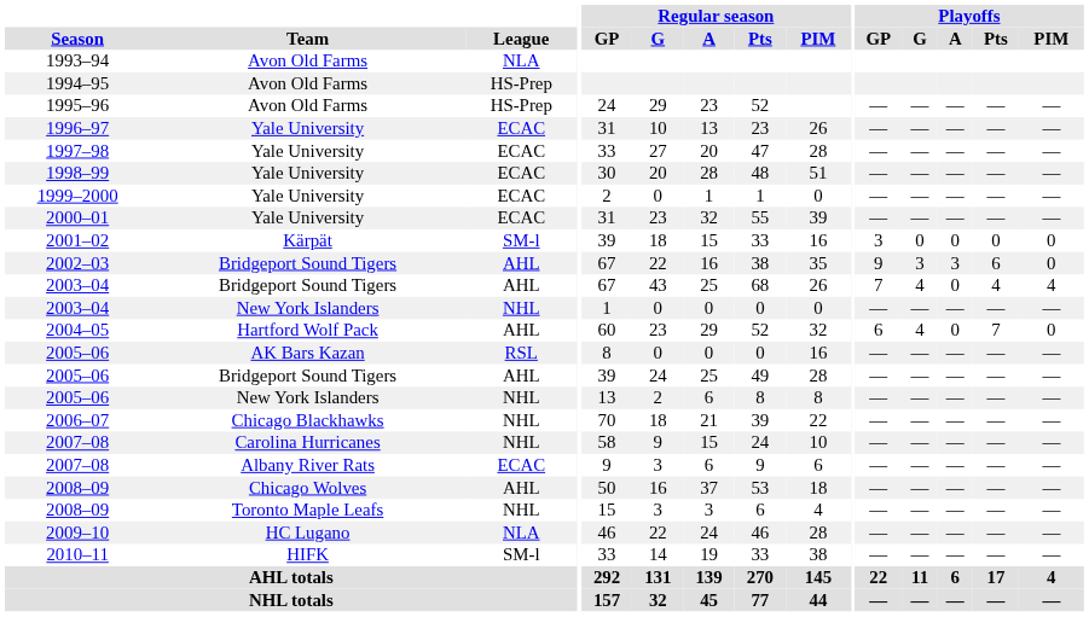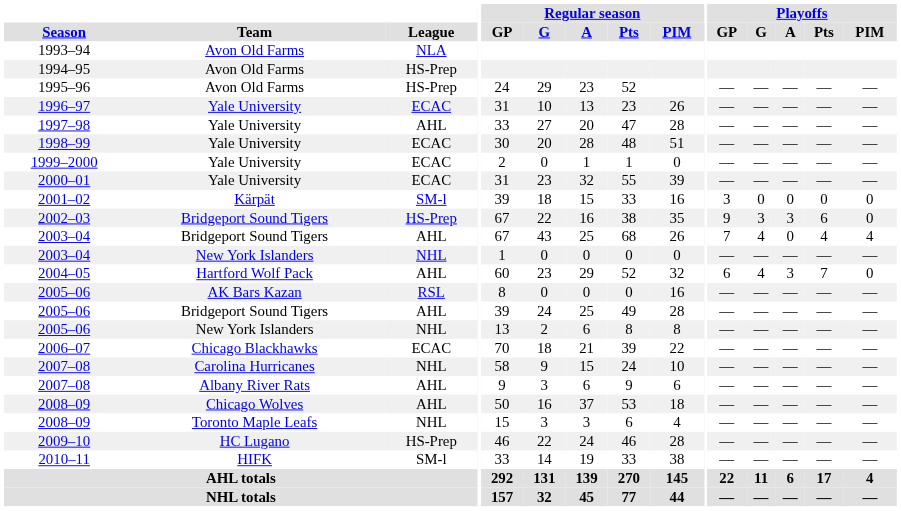1997–98 | League: ECAC -> AHL
2002–03 | League: AHL -> HS-Prep
2004–05 | Playoffs / A: 0 -> 3
2006–07 | League: NHL -> ECAC
2007–08 / Albany River Rats | League: ECAC -> AHL
2009–10 | League: NLA -> HS-Prep
